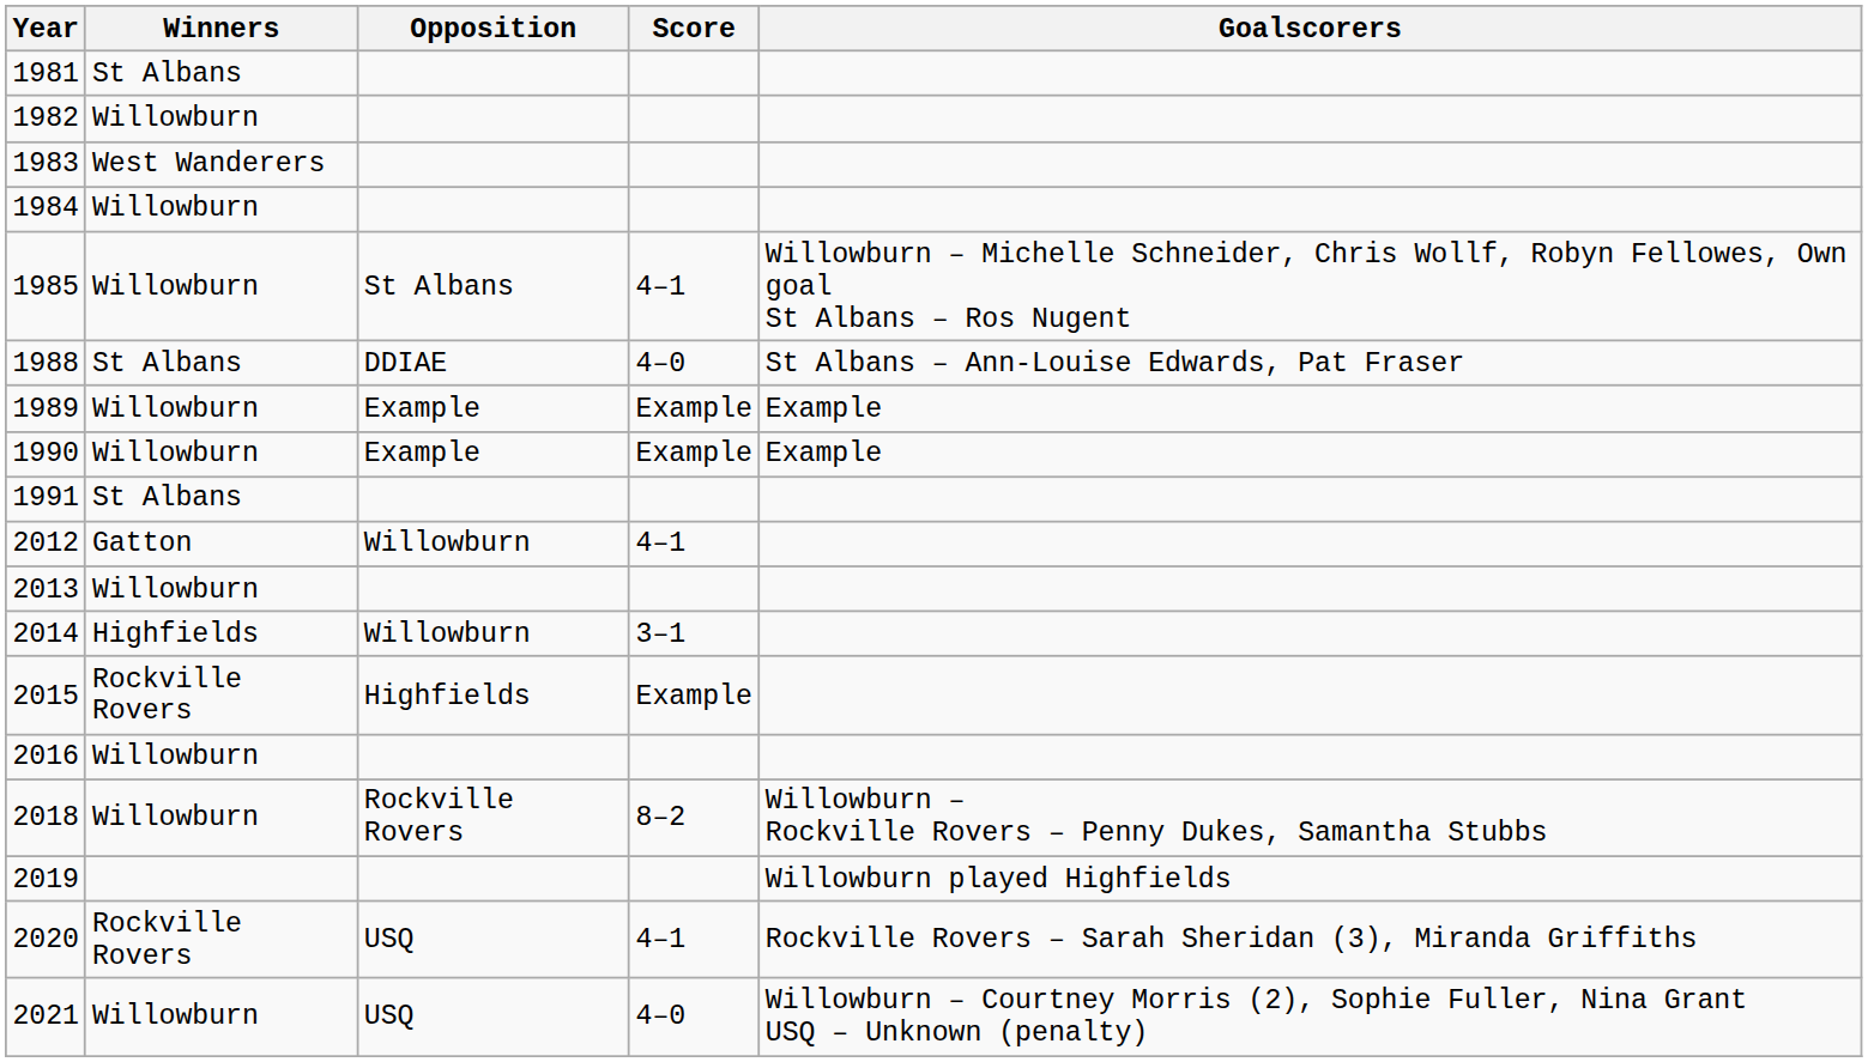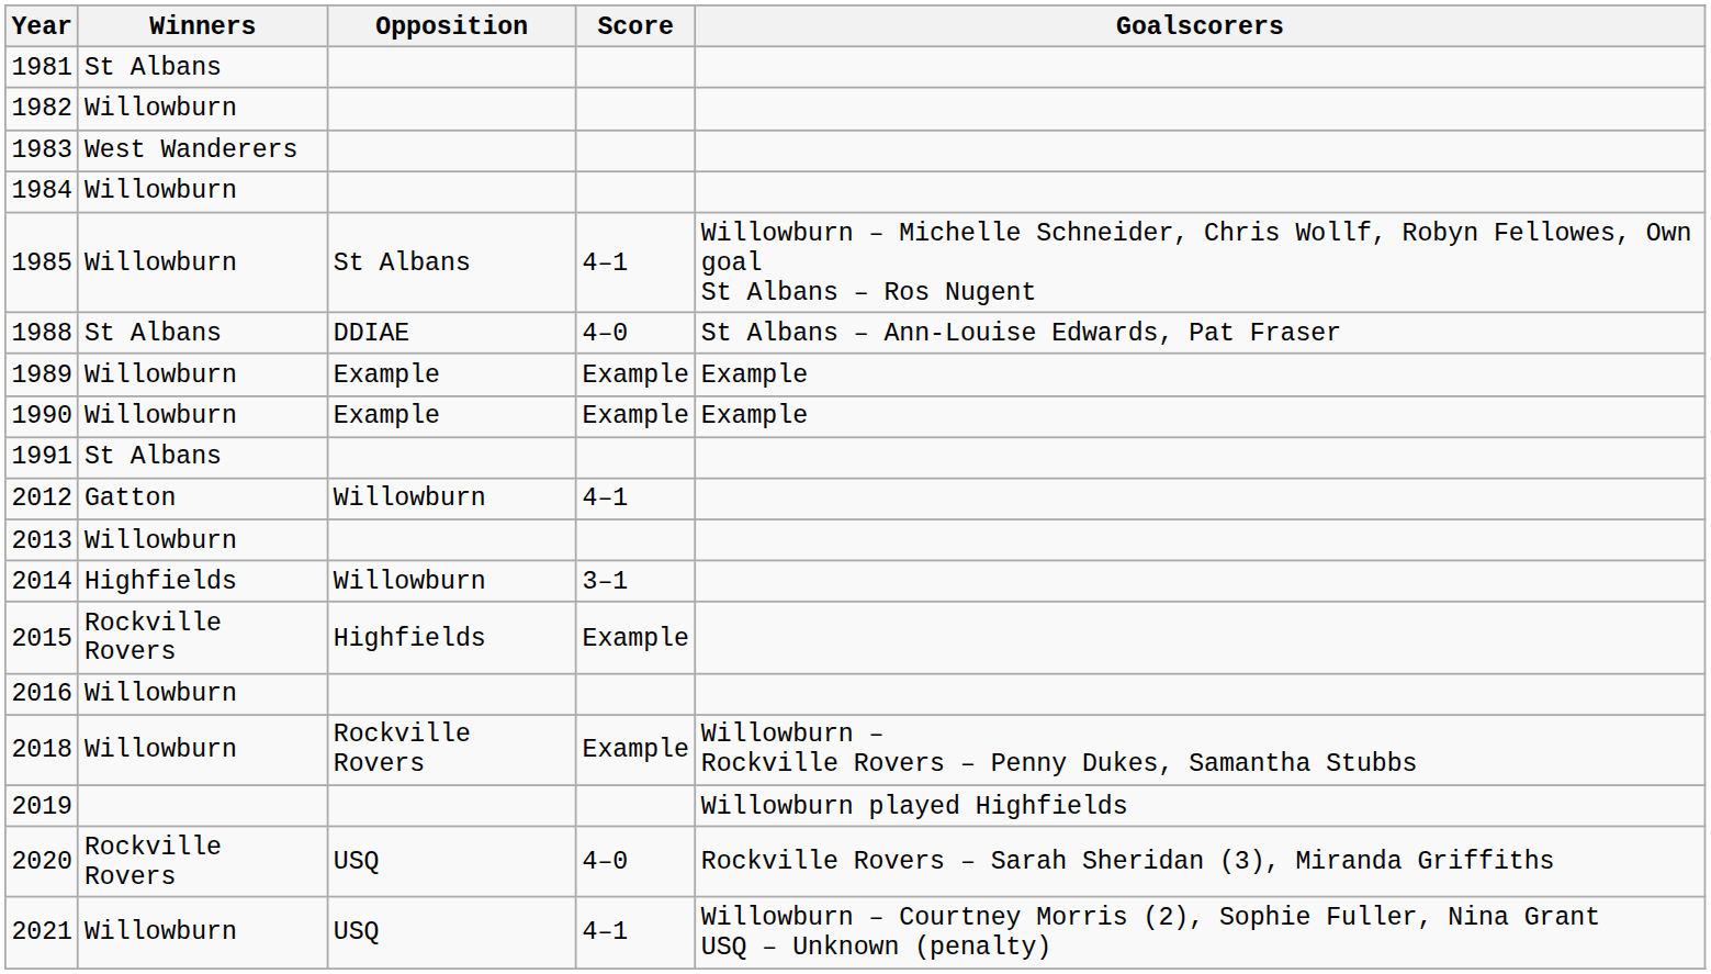2018 | Score: 8–2 -> Example
2020 | Score: 4–1 -> 4–0
2021 | Score: 4–0 -> 4–1
